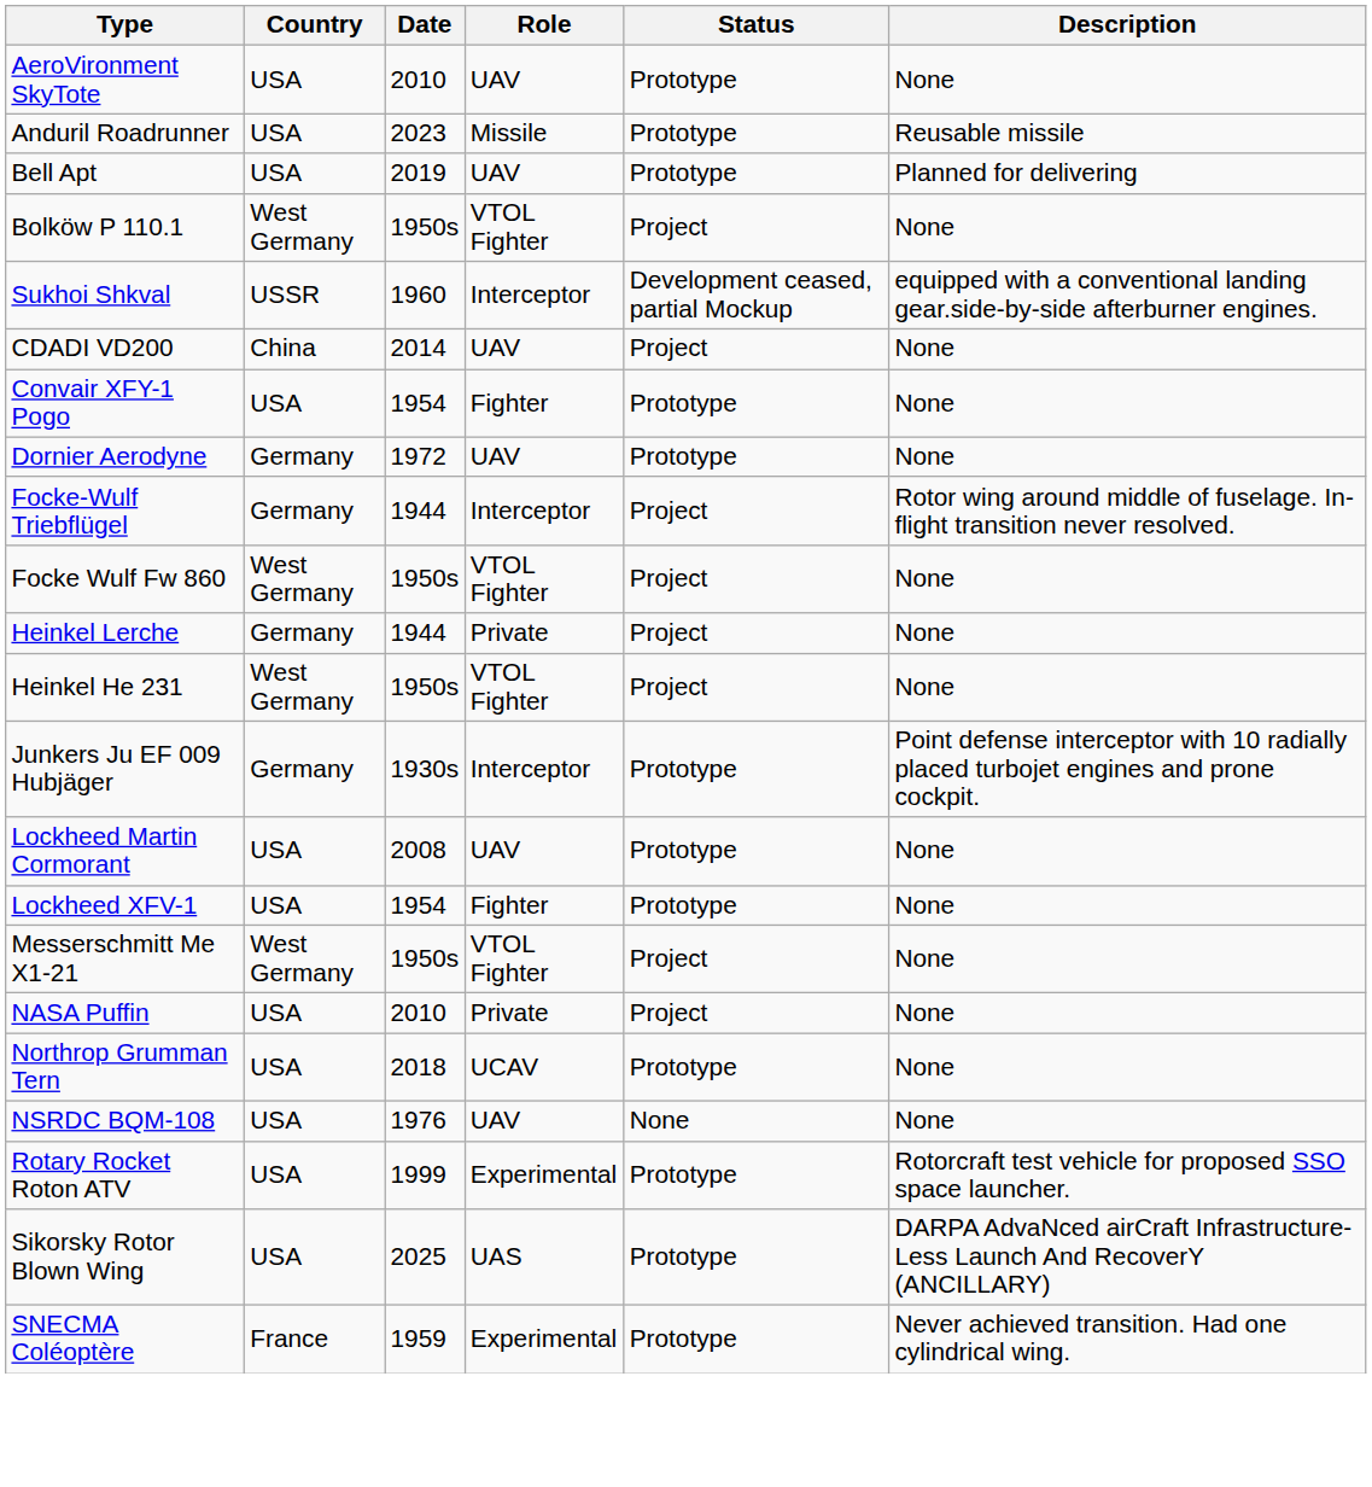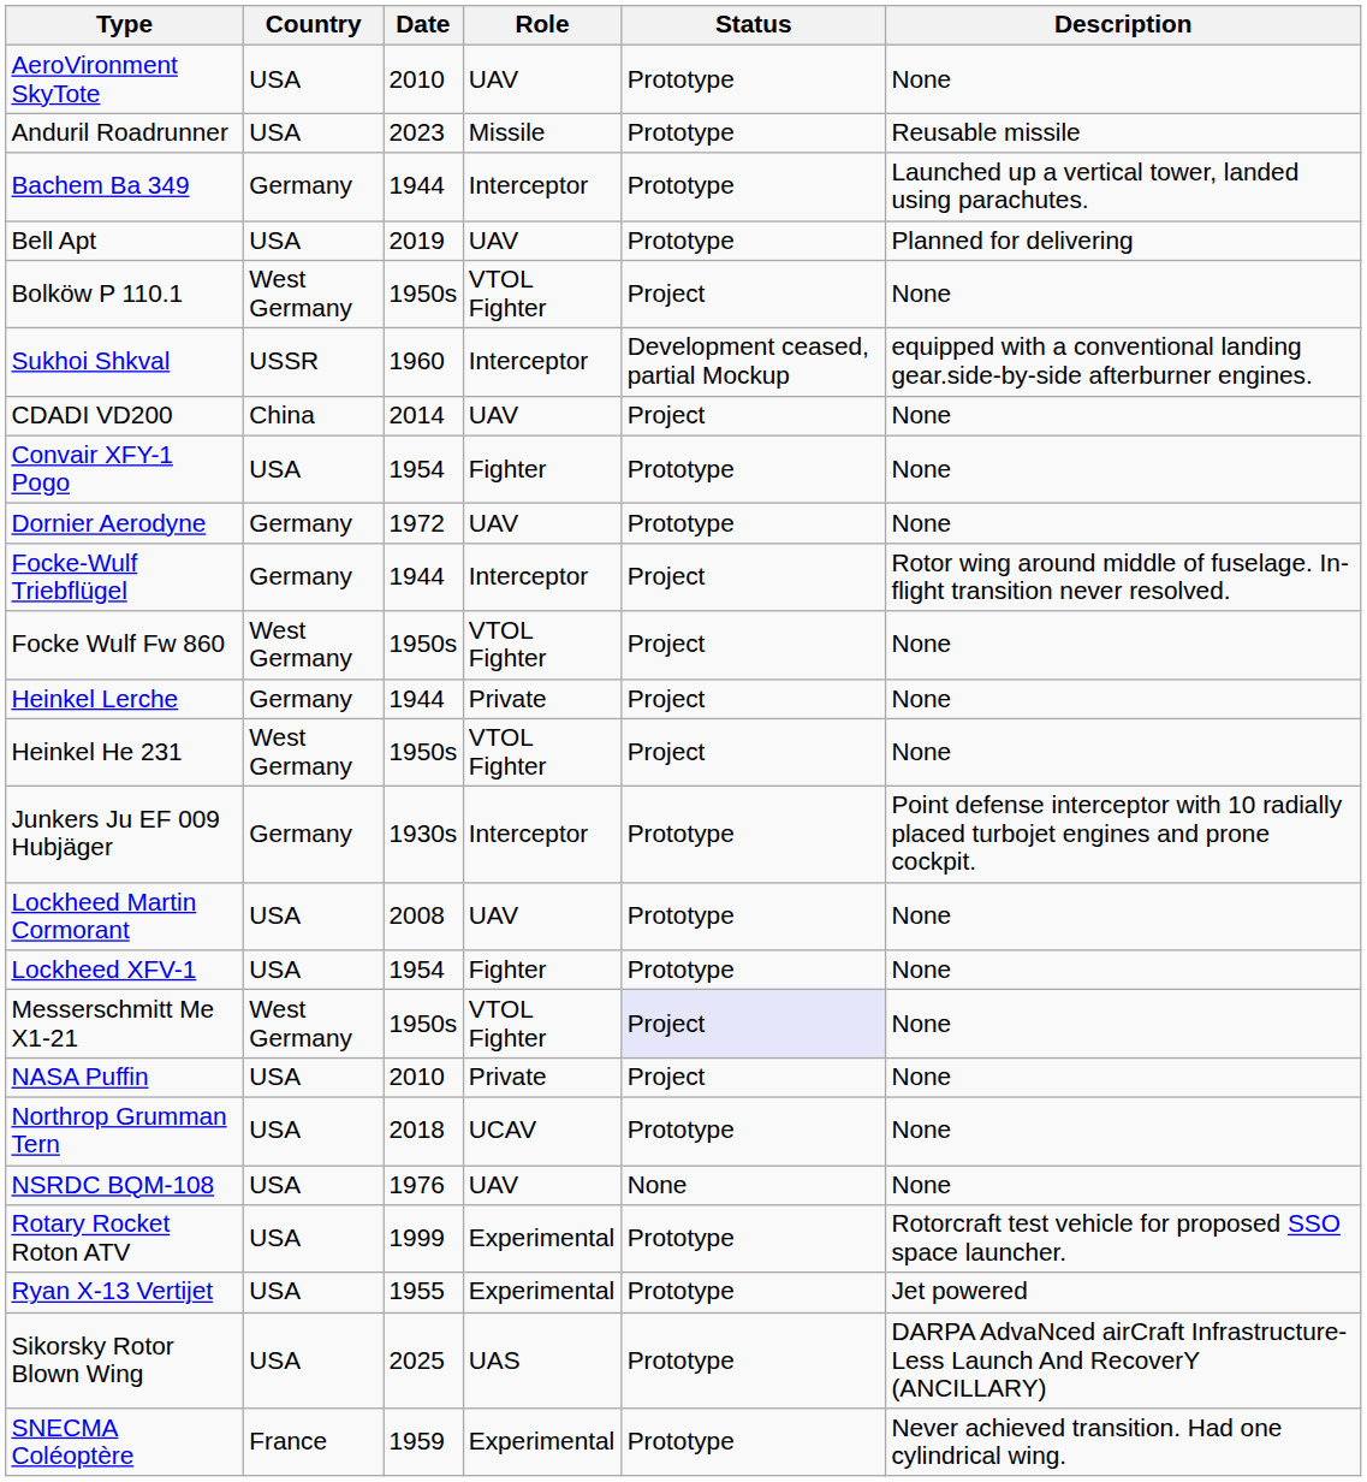+ row: Bachem Ba 349 | Germany | 1944 | Interceptor | Prototype | Launched up a vertical tower, landed using parachutes.
Messerschmitt Me X1-21 | Status: no background -> lavender background
+ row: Ryan X-13 Vertijet | USA | 1955 | Experimental | Prototype | Jet powered
